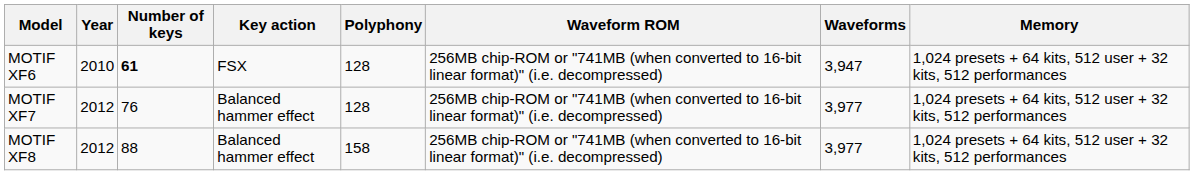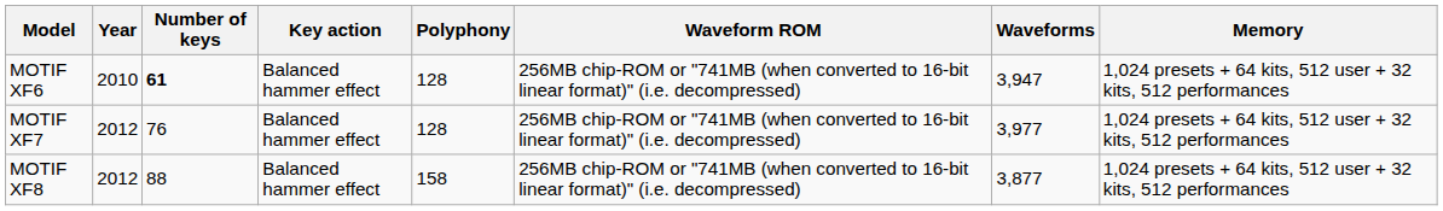MOTIF XF6 | Key action: FSX -> Balanced hammer effect
MOTIF XF8 | Waveforms: 3,977 -> 3,877
